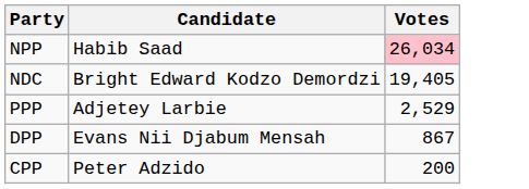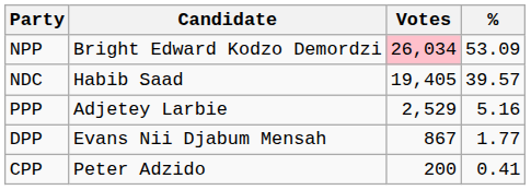+ column: % | 53.09 | 39.57 | 5.16 | 1.77 | 0.41
NPP | Candidate: Habib Saad -> Bright Edward Kodzo Demordzi
NDC | Candidate: Bright Edward Kodzo Demordzi -> Habib Saad
